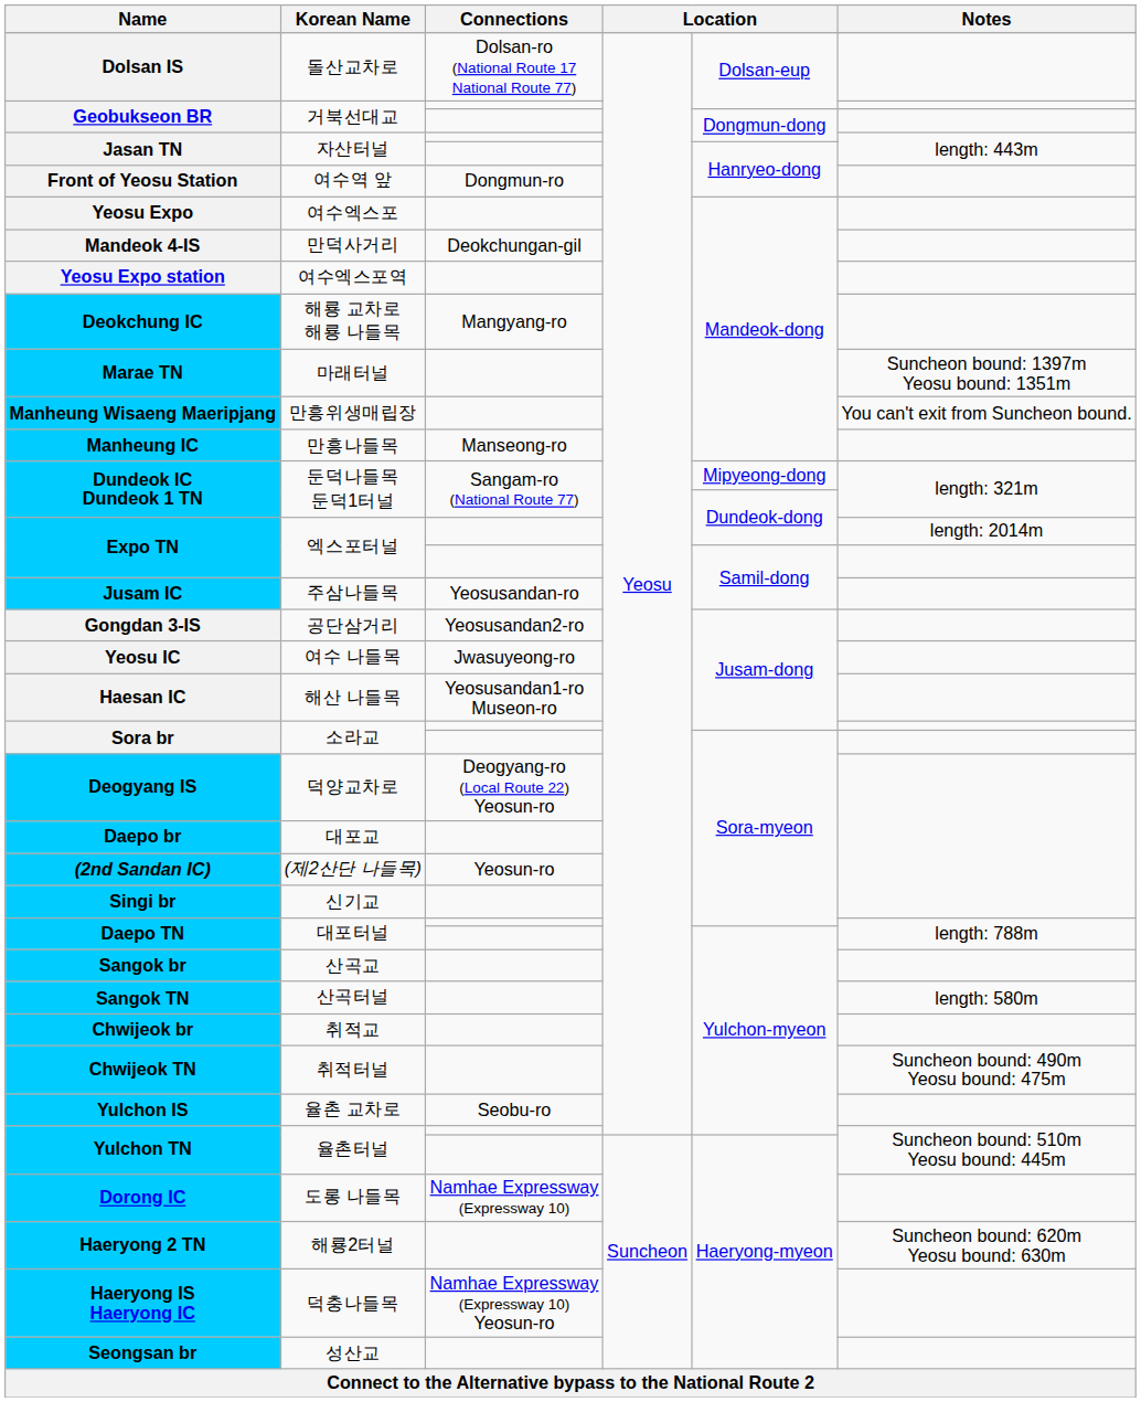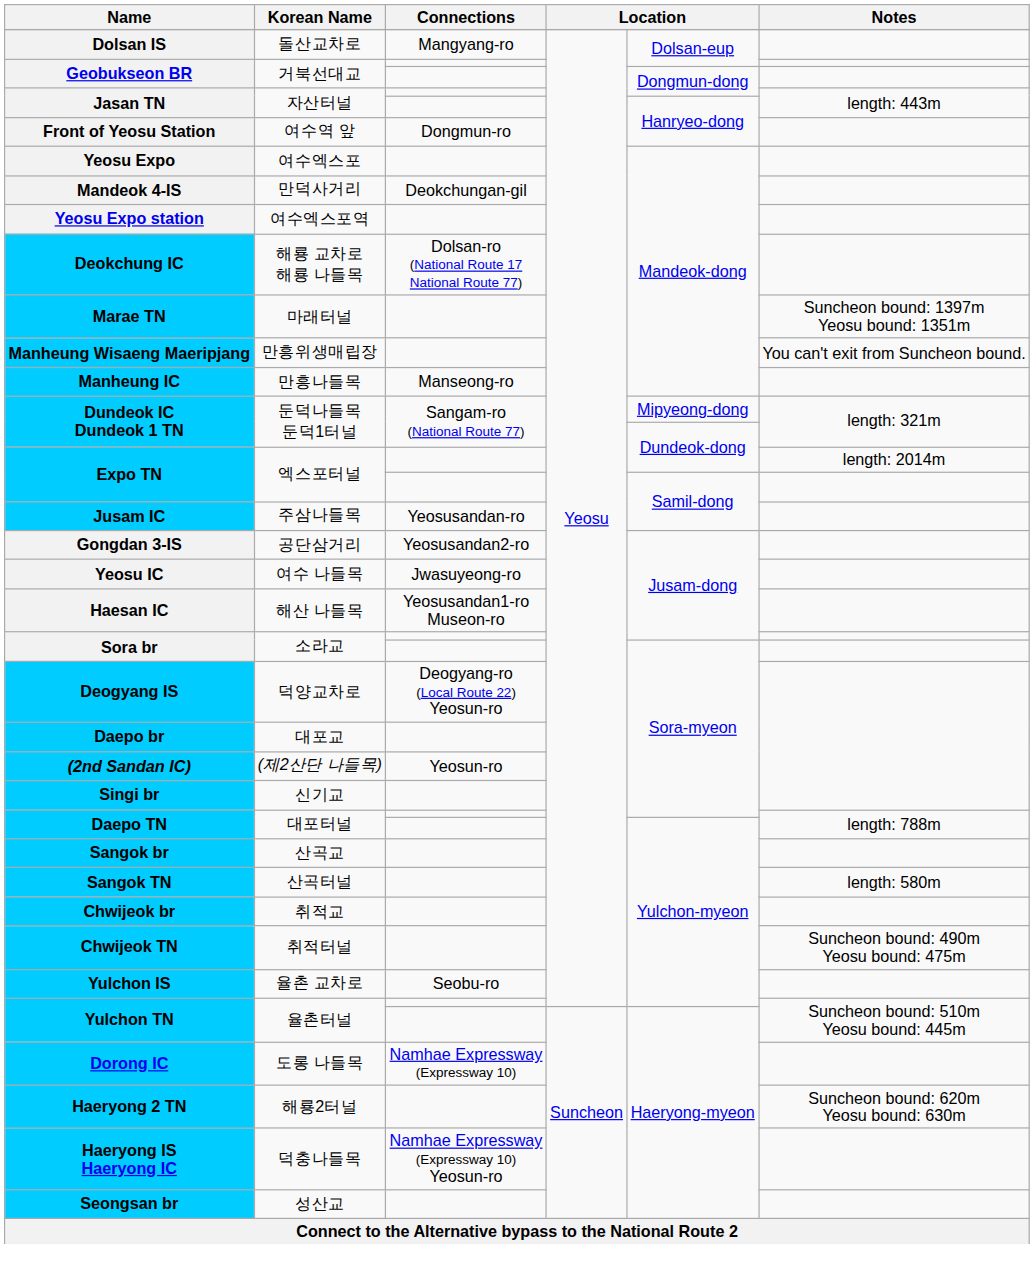Dolsan IS | Connections: Dolsan-ro (National Route 17 National Route 77) -> Mangyang-ro
Deokchung IC | Connections: Mangyang-ro -> Dolsan-ro (National Route 17 National Route 77)
